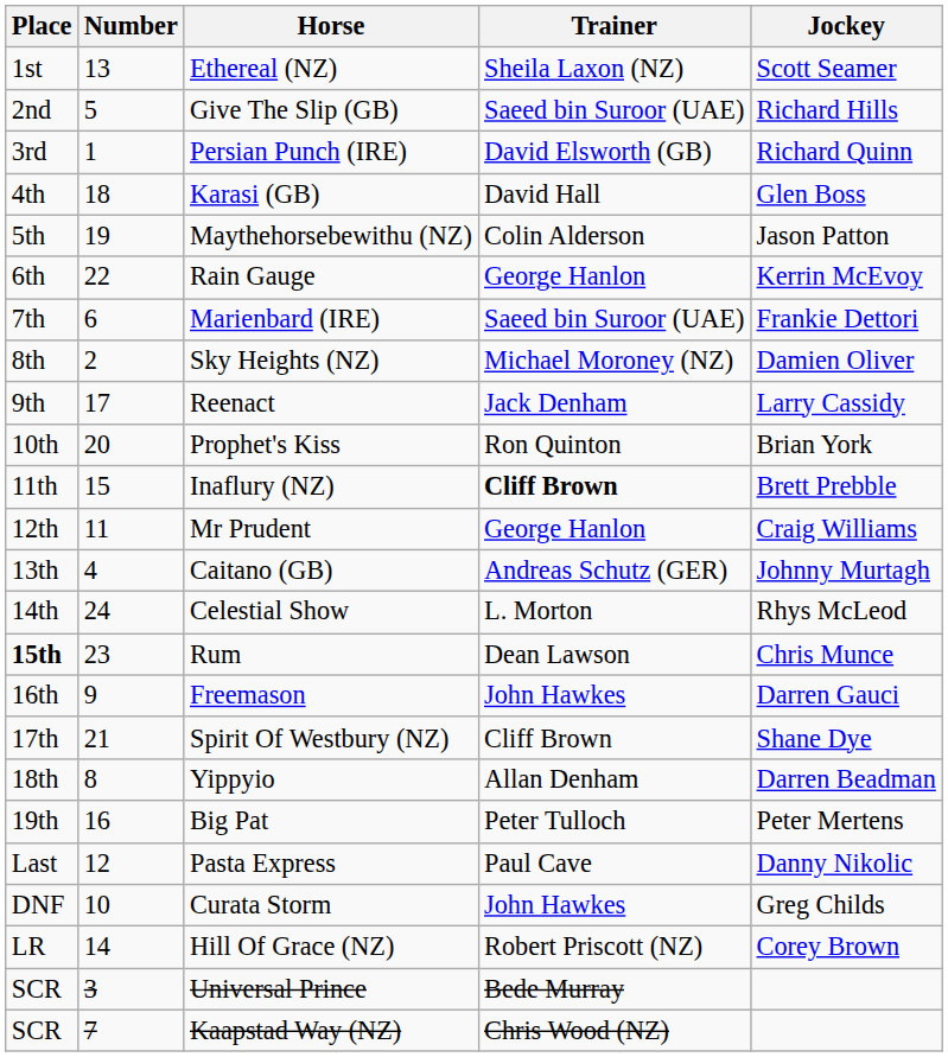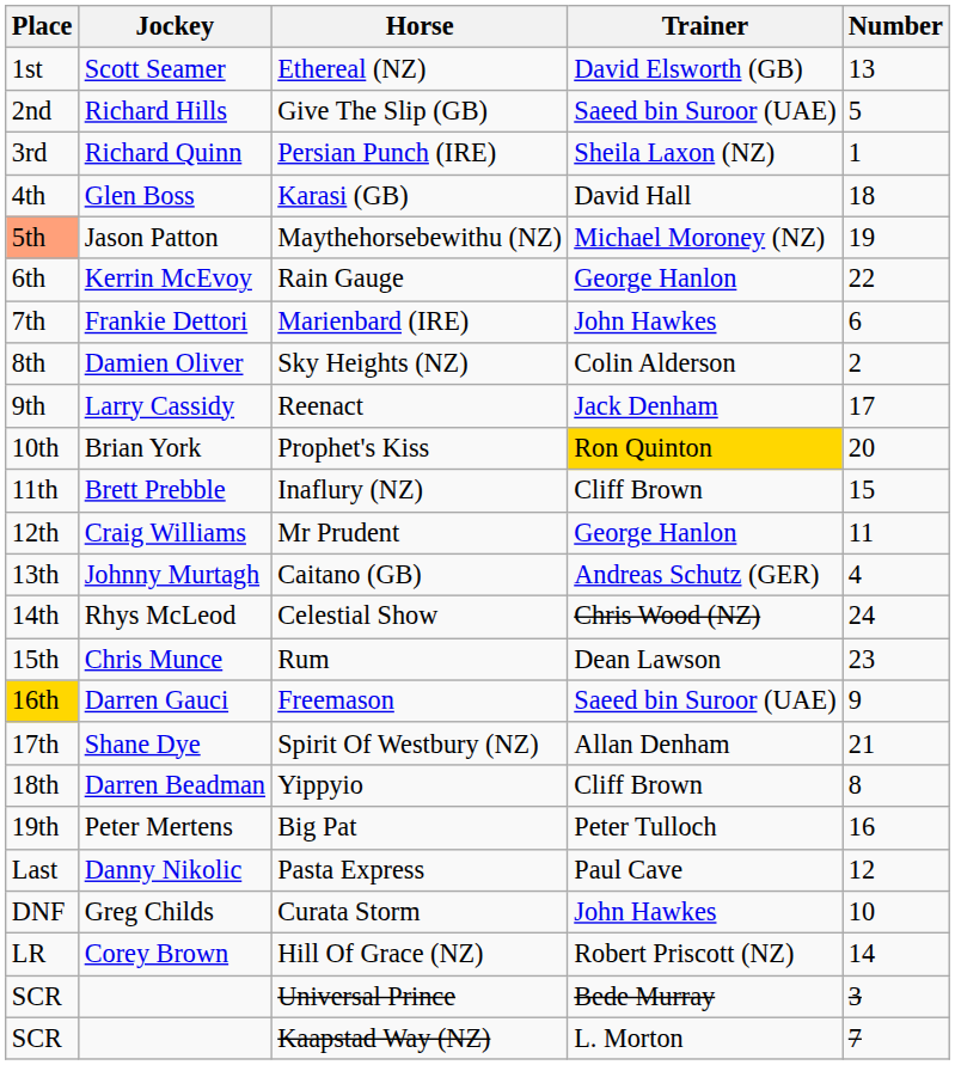columns swapped: Number <-> Jockey
Ethereal (NZ) | Trainer: Sheila Laxon (NZ) -> David Elsworth (GB)
Persian Punch (IRE) | Trainer: David Elsworth (GB) -> Sheila Laxon (NZ)
Maythehorsebewithu (NZ) | Place: no background -> lightsalmon background
Maythehorsebewithu (NZ) | Trainer: Colin Alderson -> Michael Moroney (NZ)
Marienbard (IRE) | Trainer: Saeed bin Suroor (UAE) -> John Hawkes
Sky Heights (NZ) | Trainer: Michael Moroney (NZ) -> Colin Alderson
Prophet's Kiss | Trainer: no background -> gold background
Inaflury (NZ) | Trainer: bold -> normal
Celestial Show | Trainer: L. Morton -> Chris Wood (NZ)
Rum | Place: bold -> normal
Freemason | Place: no background -> gold background
Freemason | Trainer: John Hawkes -> Saeed bin Suroor (UAE)
Spirit Of Westbury (NZ) | Trainer: Cliff Brown -> Allan Denham
Yippyio | Trainer: Allan Denham -> Cliff Brown
Kaapstad Way (NZ) | Trainer: Chris Wood (NZ) -> L. Morton
